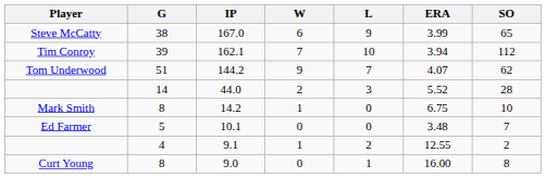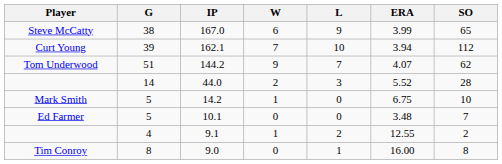162.1 | Player: Tim Conroy -> Curt Young
14.2 | G: 8 -> 5
9.0 | Player: Curt Young -> Tim Conroy
